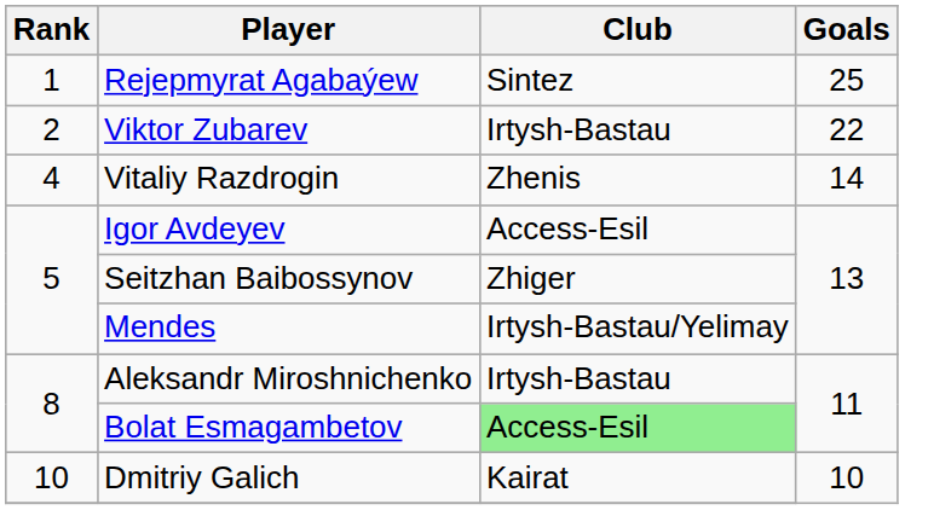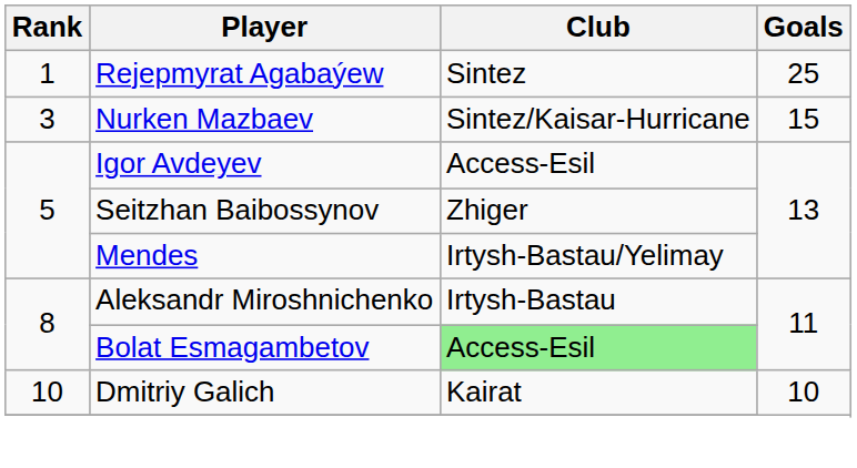- row: 2 | Viktor Zubarev | Irtysh-Bastau | 22
+ row: 3 | Nurken Mazbaev | Sintez/Kaisar-Hurricane | 15
- row: 4 | Vitaliy Razdrogin | Zhenis | 14
